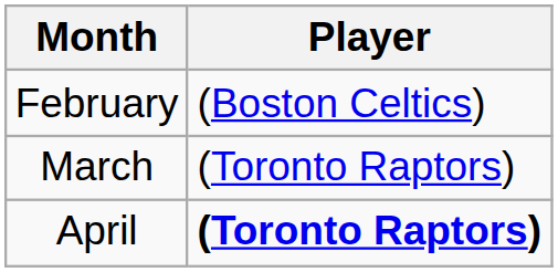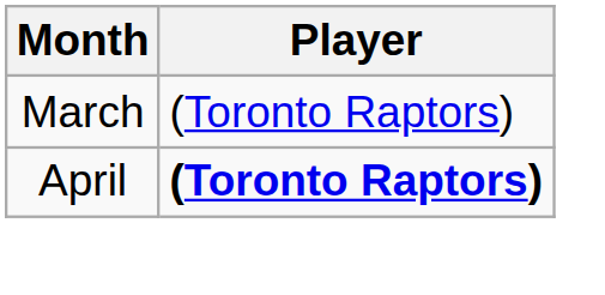- row: February | (Boston Celtics)
